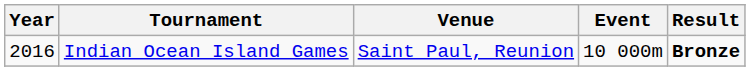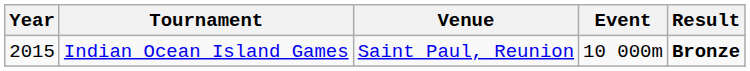Indian Ocean Island Games | Year: 2016 -> 2015
